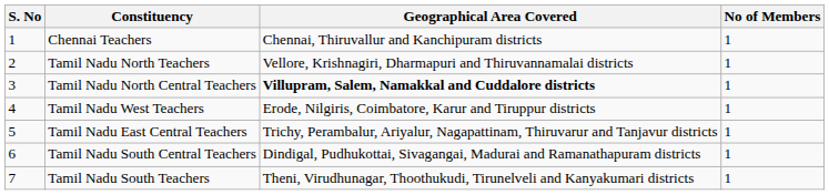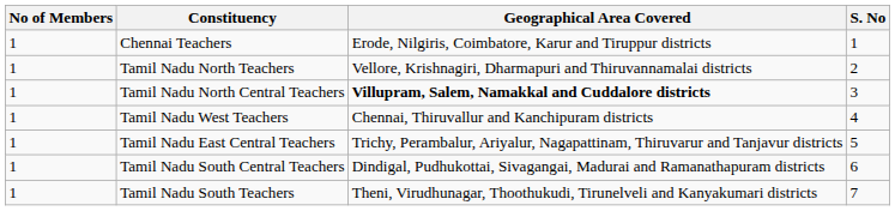columns swapped: S. No <-> No of Members
Chennai Teachers | Geographical Area Covered: Chennai, Thiruvallur and Kanchipuram districts -> Erode, Nilgiris, Coimbatore, Karur and Tiruppur districts
Tamil Nadu West Teachers | Geographical Area Covered: Erode, Nilgiris, Coimbatore, Karur and Tiruppur districts -> Chennai, Thiruvallur and Kanchipuram districts
